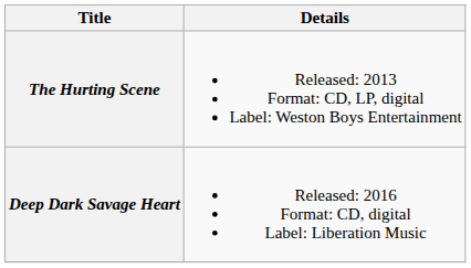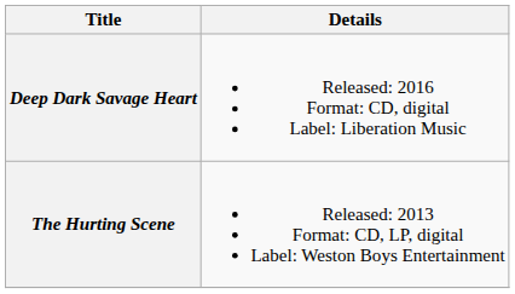rows swapped: The Hurting Scene <-> Deep Dark Savage Heart
